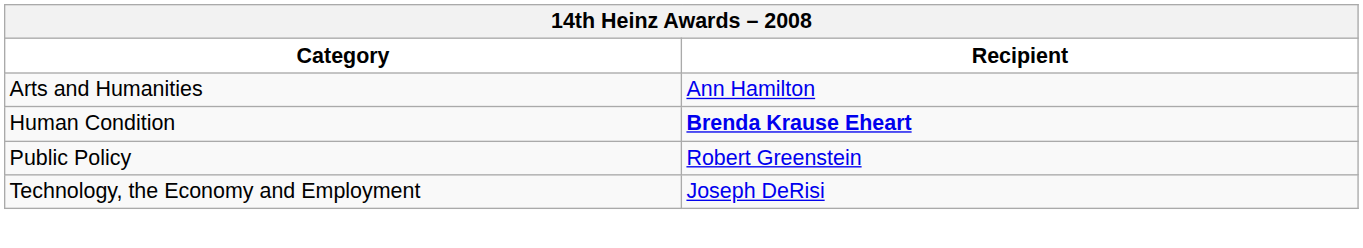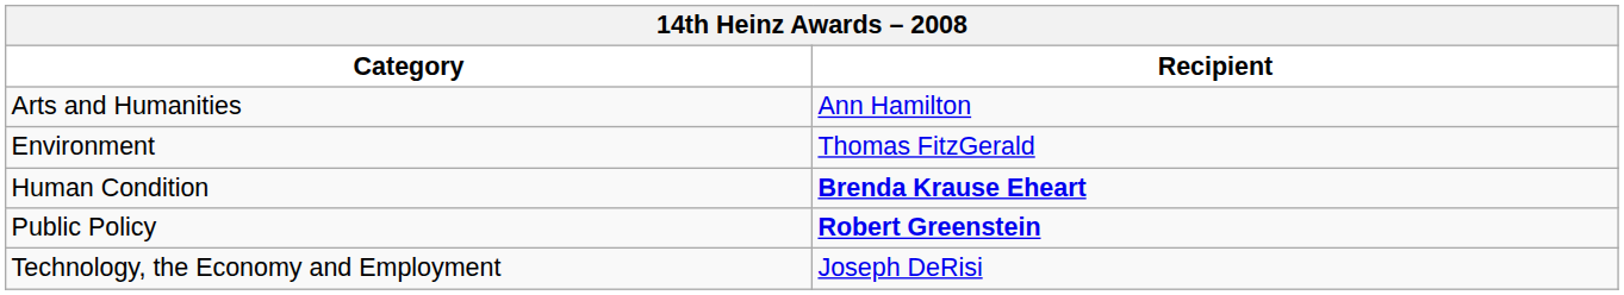+ row: Environment | Thomas FitzGerald
Public Policy | Recipient: normal -> bold
